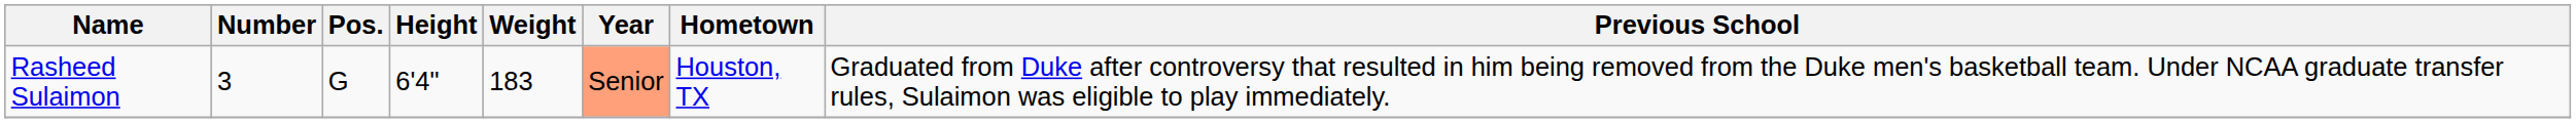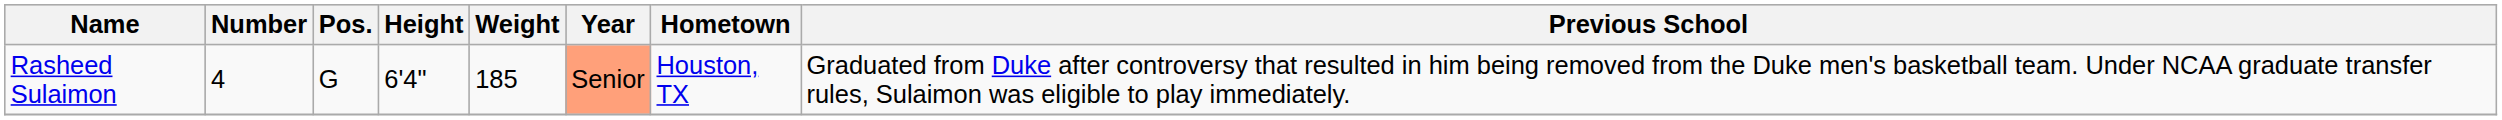Rasheed Sulaimon | Number: 3 -> 4
Rasheed Sulaimon | Weight: 183 -> 185
